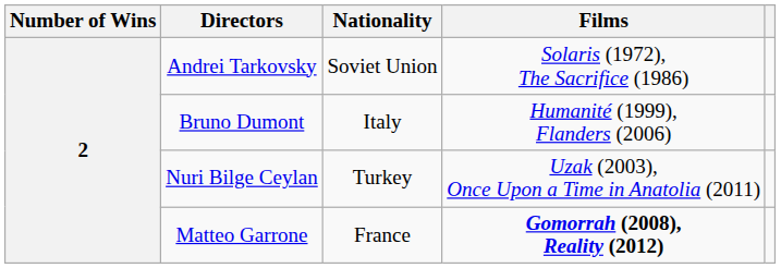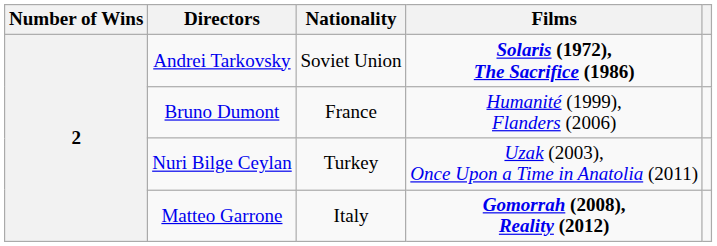Andrei Tarkovsky | Films: normal -> bold
Bruno Dumont | Nationality: Italy -> France
Matteo Garrone | Nationality: France -> Italy
